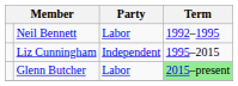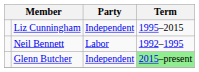rows swapped: Neil Bennett <-> Liz Cunningham
Glenn Butcher | Party: Labor -> Independent
